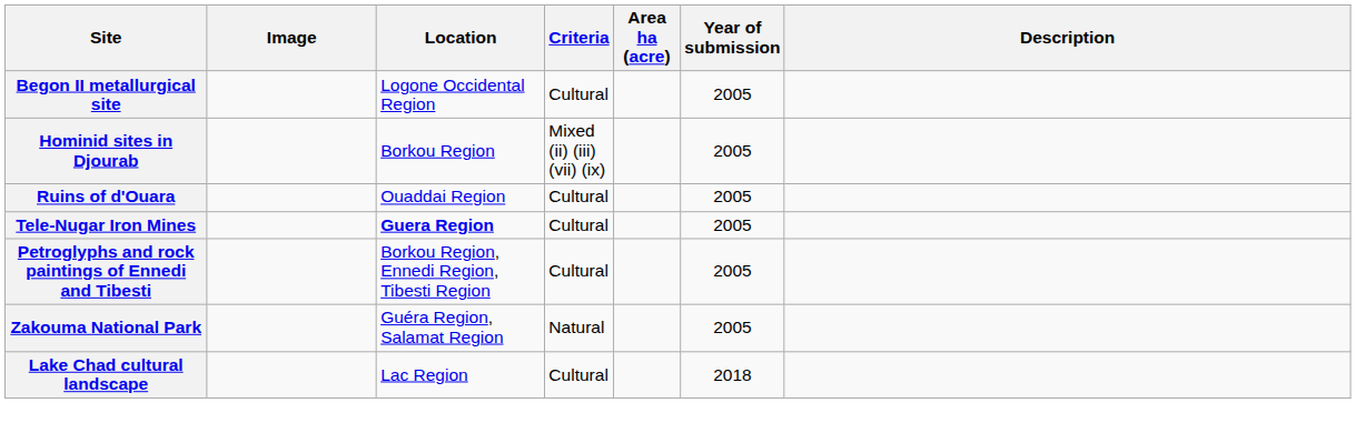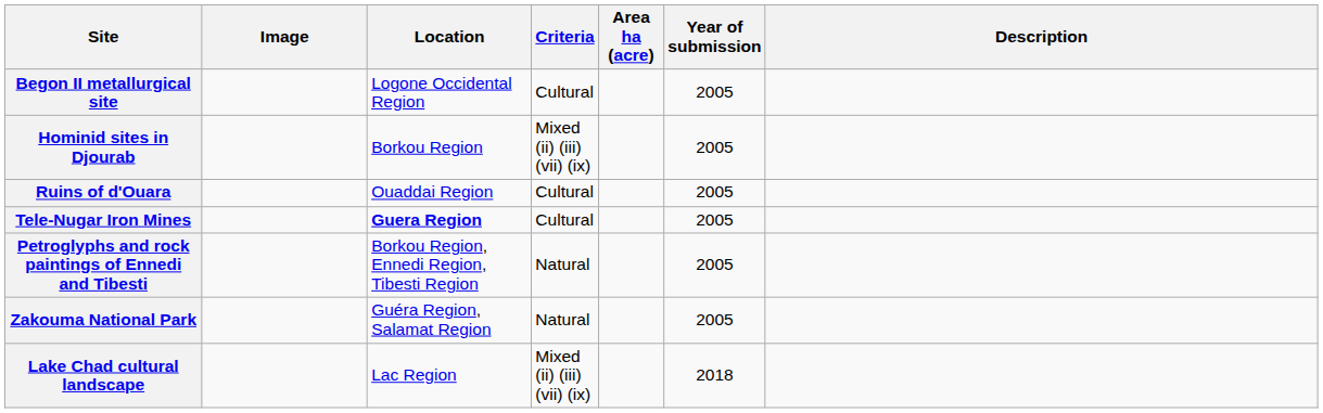Petroglyphs and rock paintings of Ennedi and Tibesti | Criteria: Cultural -> Natural
Lake Chad cultural landscape | Criteria: Cultural -> Mixed (ii) (iii) (vii) (ix)
